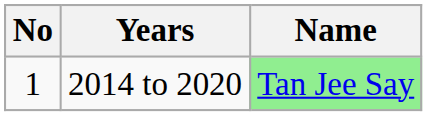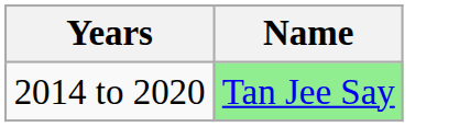- column: No | 1
